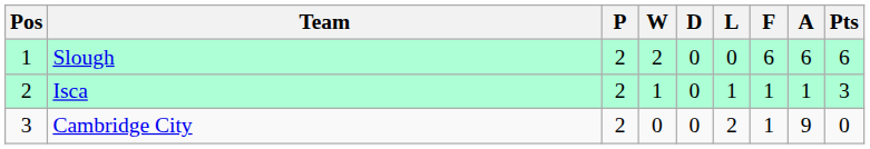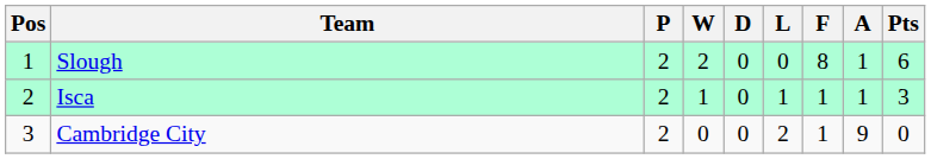Slough | F: 6 -> 8
Slough | A: 6 -> 1
